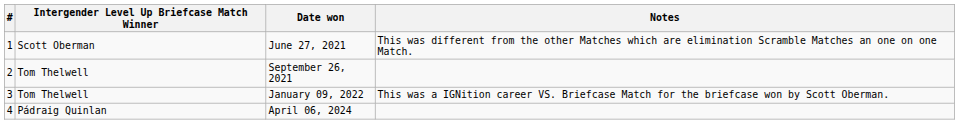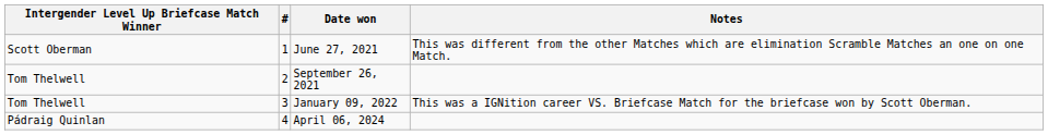columns swapped: # <-> Intergender Level Up Briefcase Match Winner
